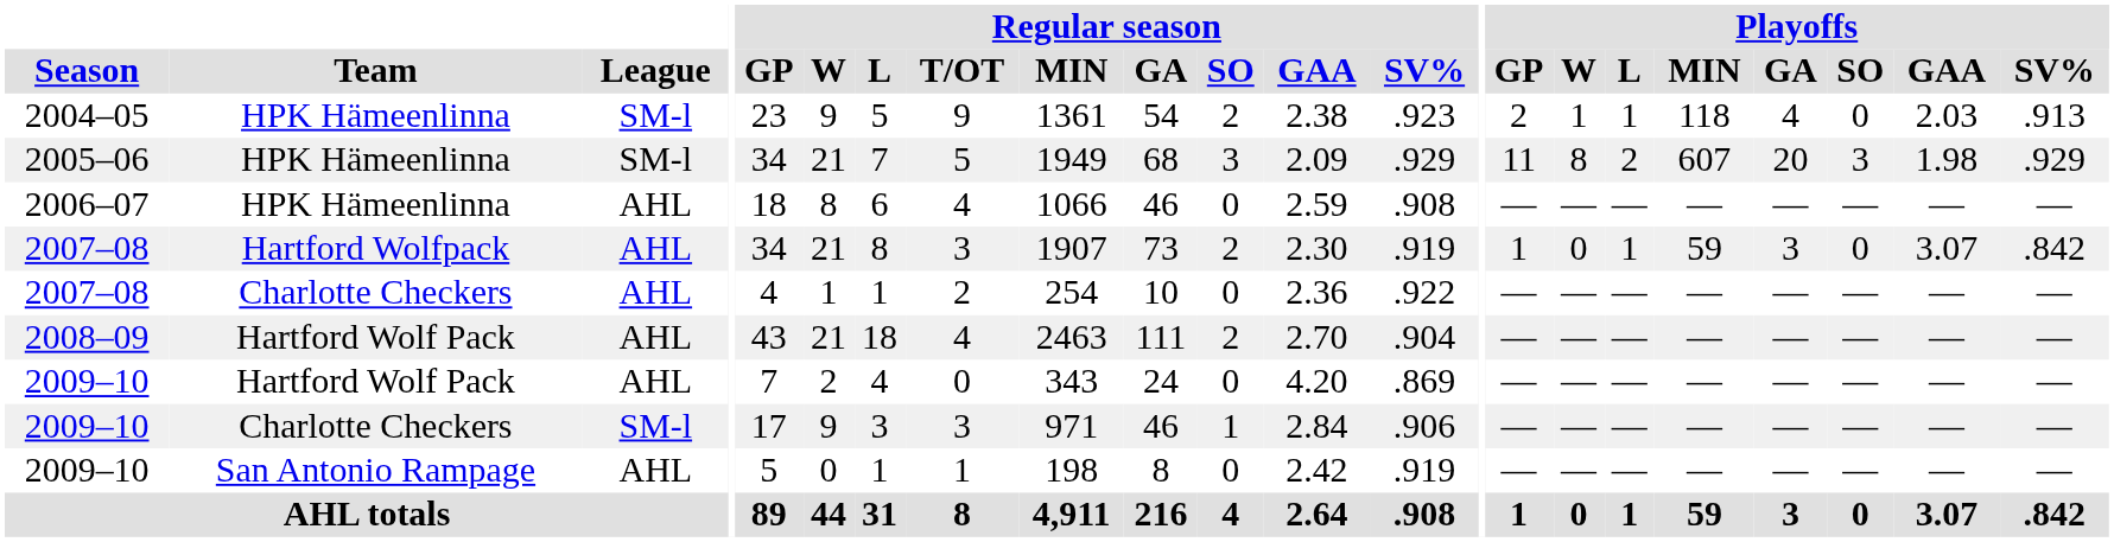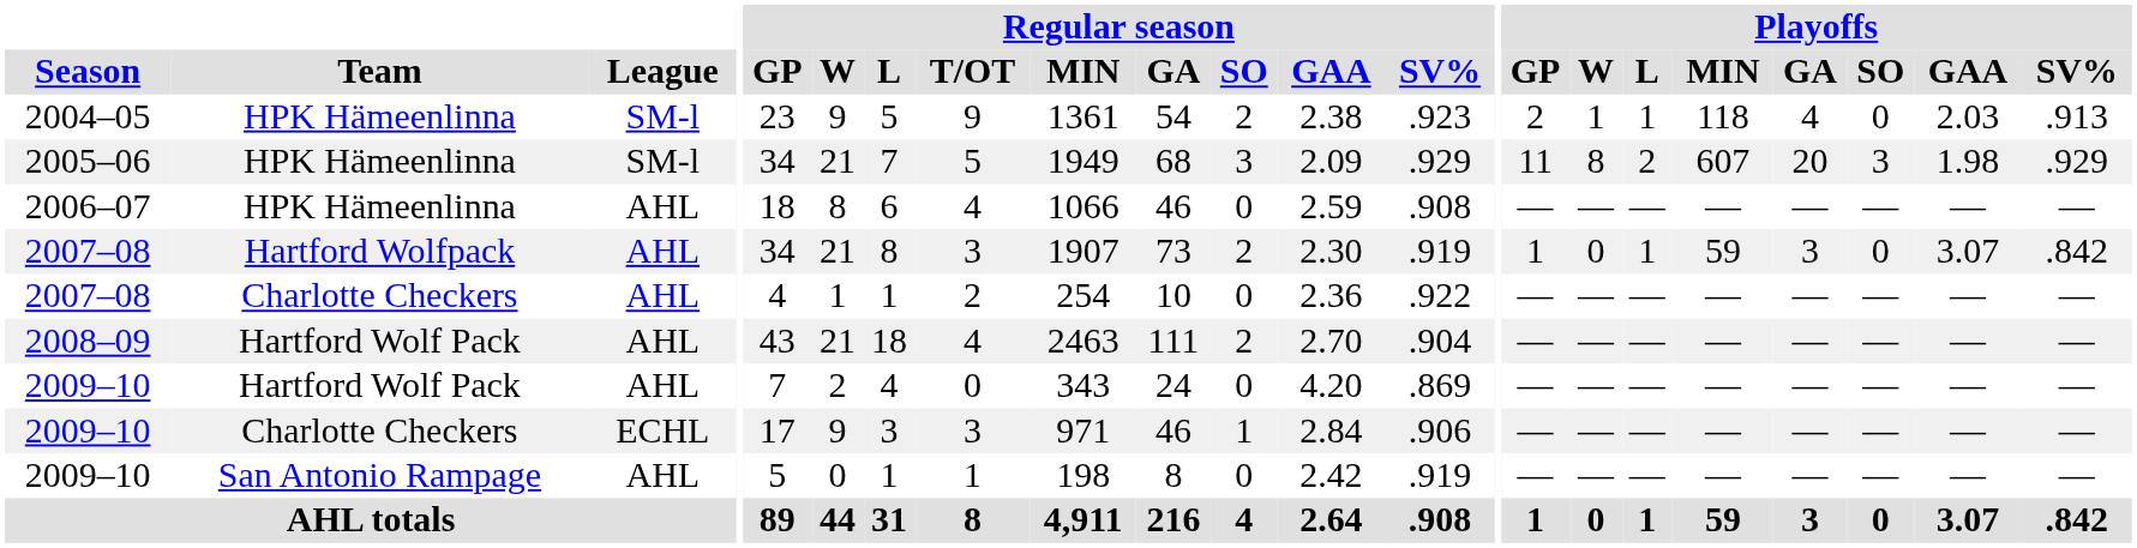2009–10 / Charlotte Checkers | League: SM-l -> ECHL
